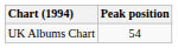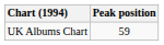UK Albums Chart | Peak position: 54 -> 59
